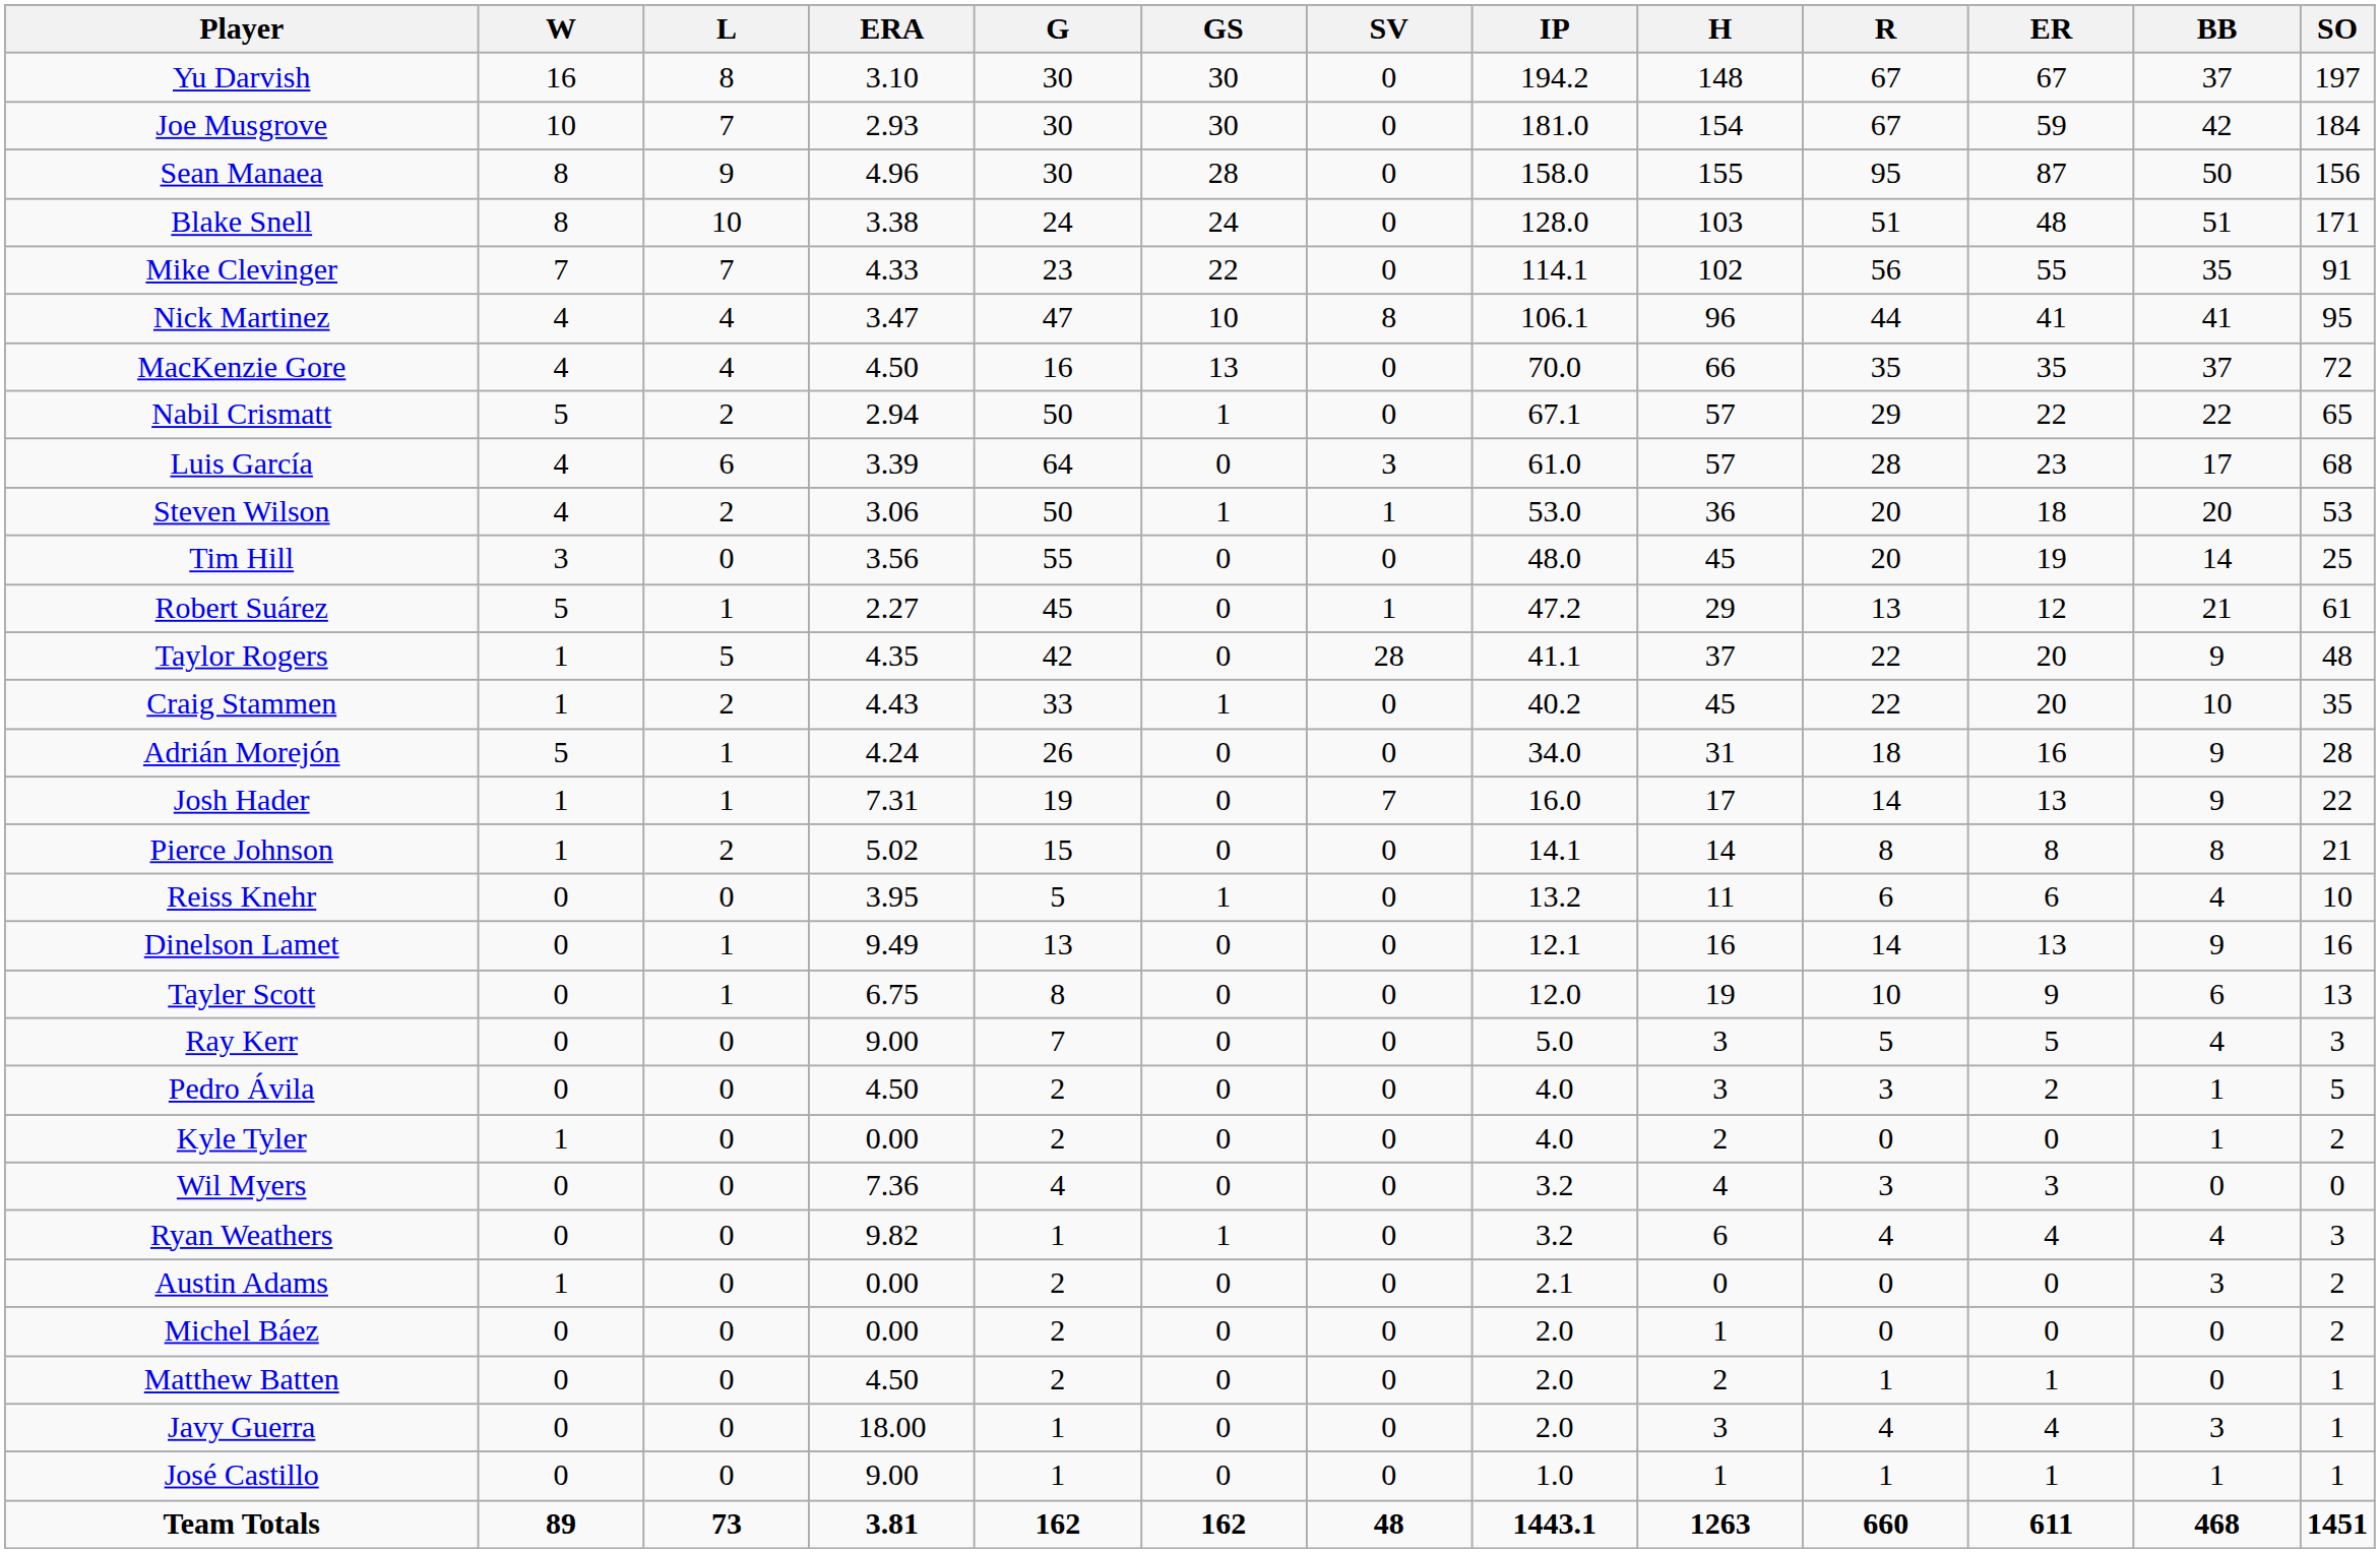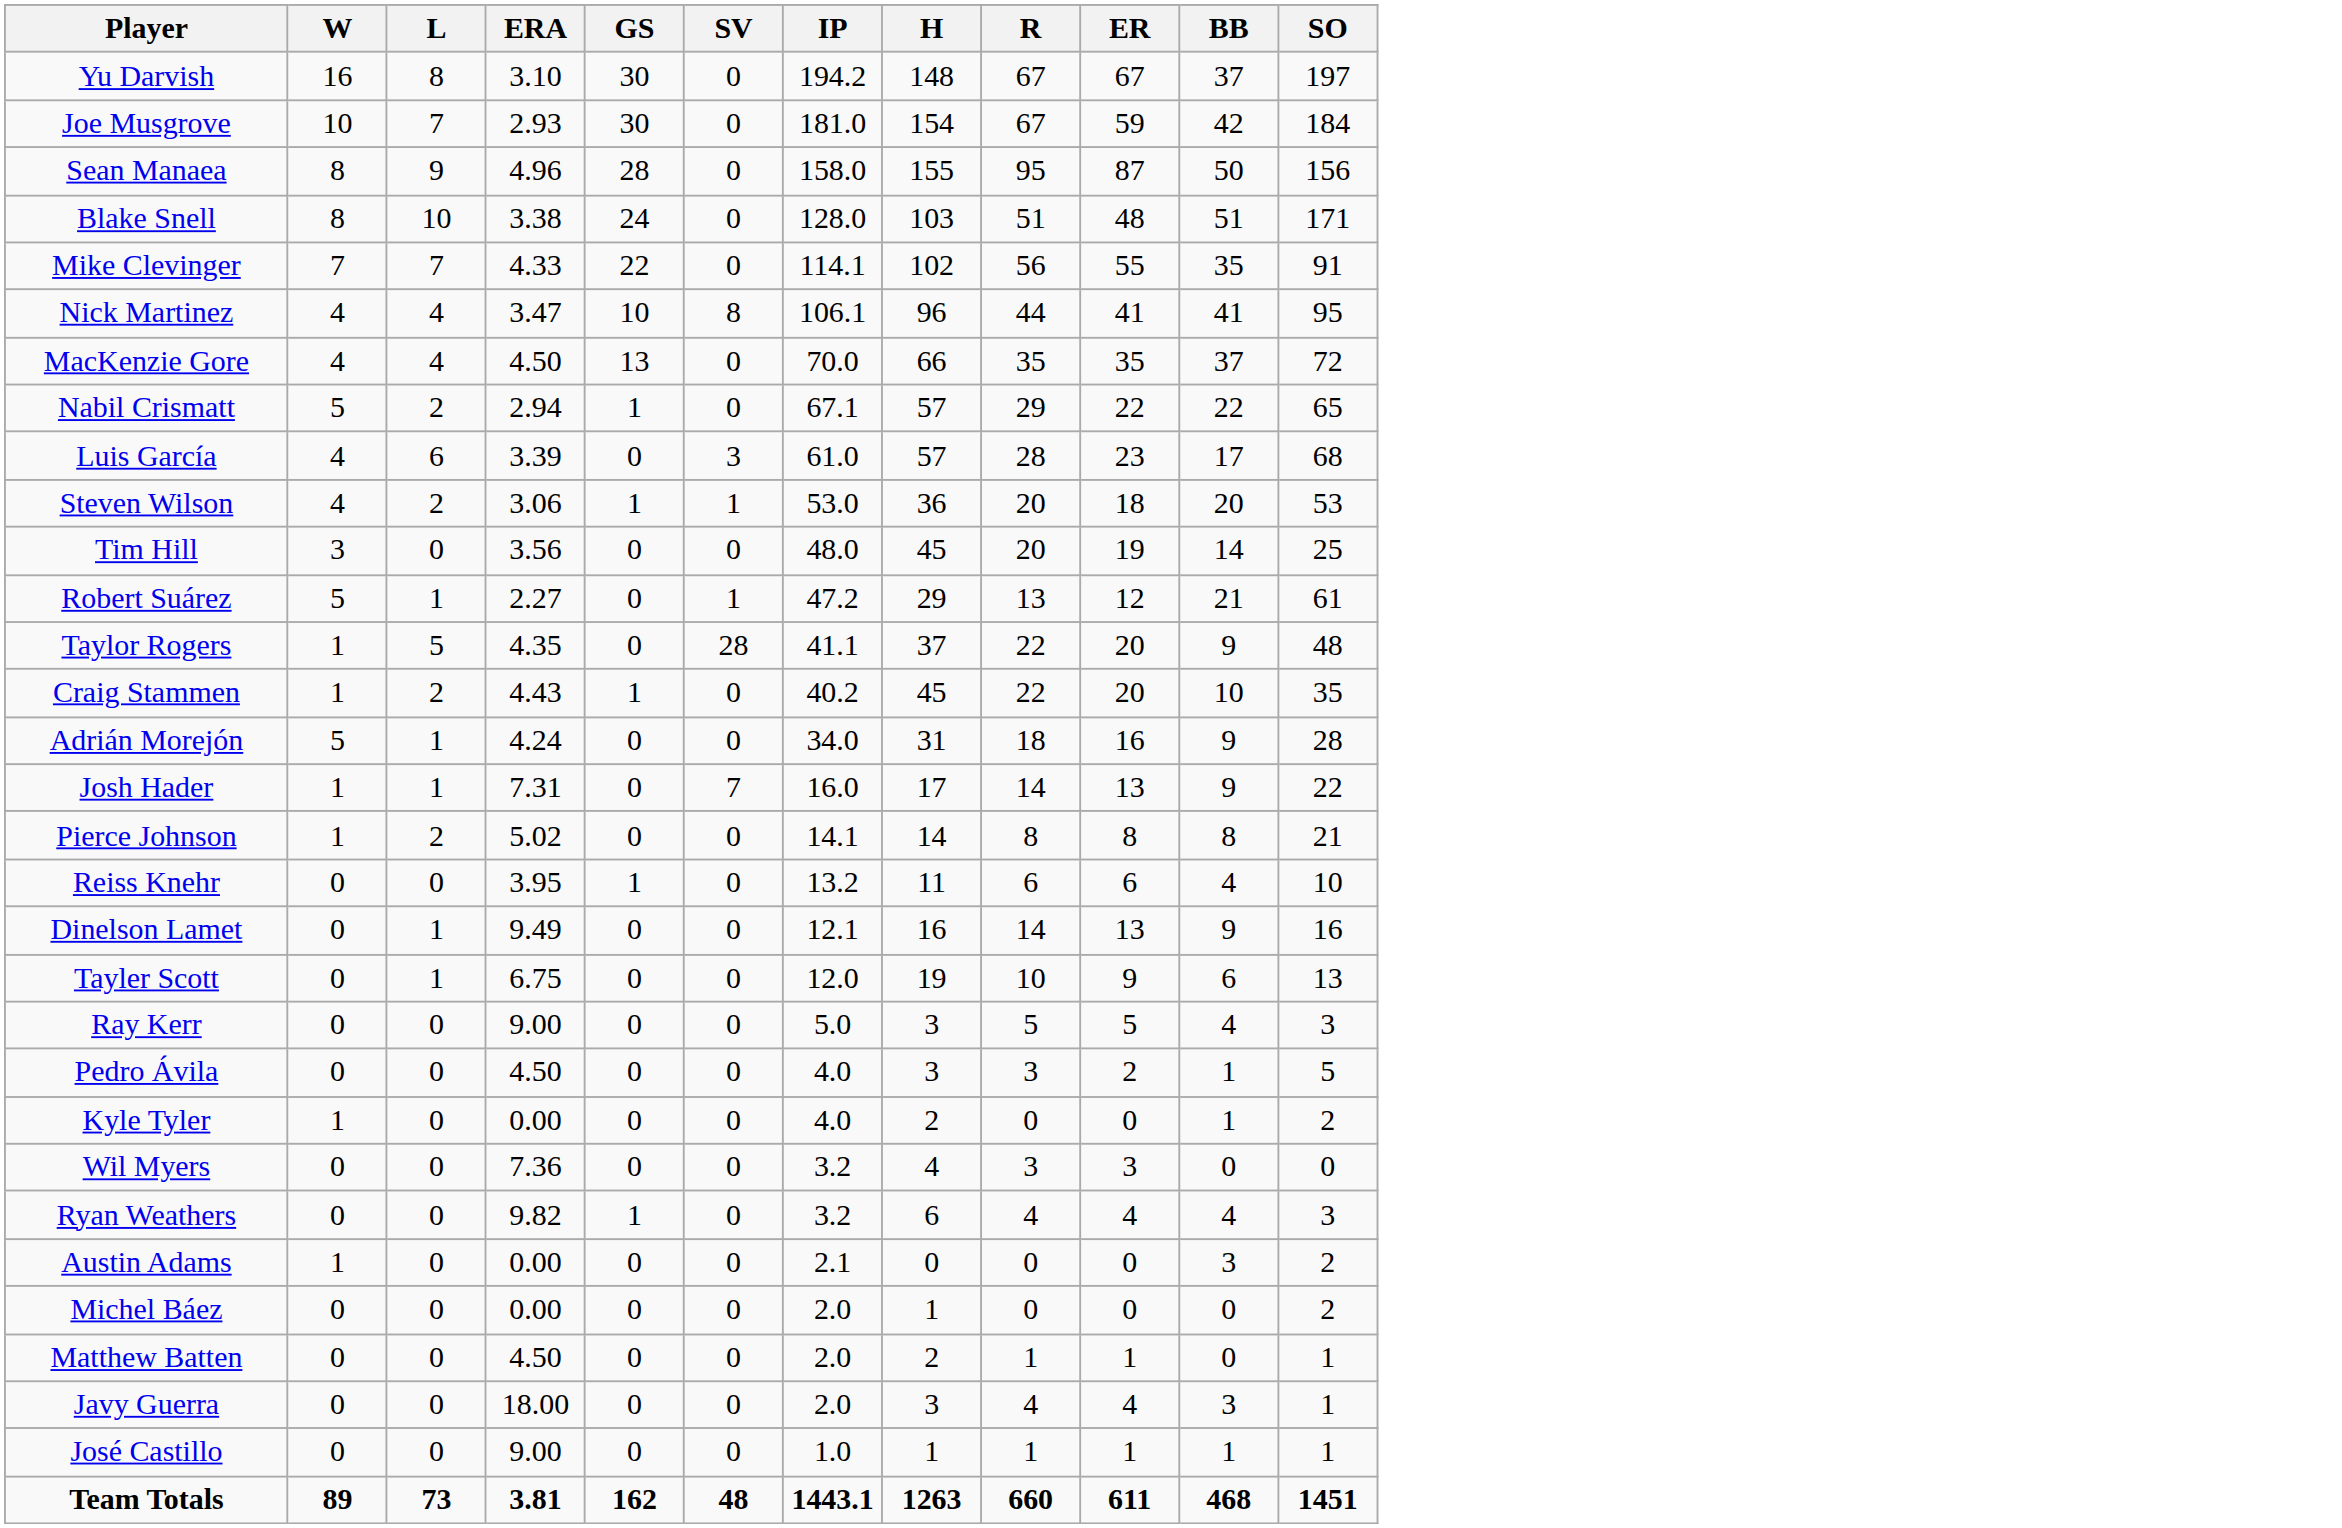- column: G | 30 | 30 | 30 | 24 | 23 | 47 | 16 | 50 | 64 | 50 | 55 | 45 | 42 | 33 | 26 | 19 | 15 | 5 | 13 | 8 | 7 | 2 | 2 | 4 | 1 | 2 | 2 | 2 | 1 | 1 | 162
